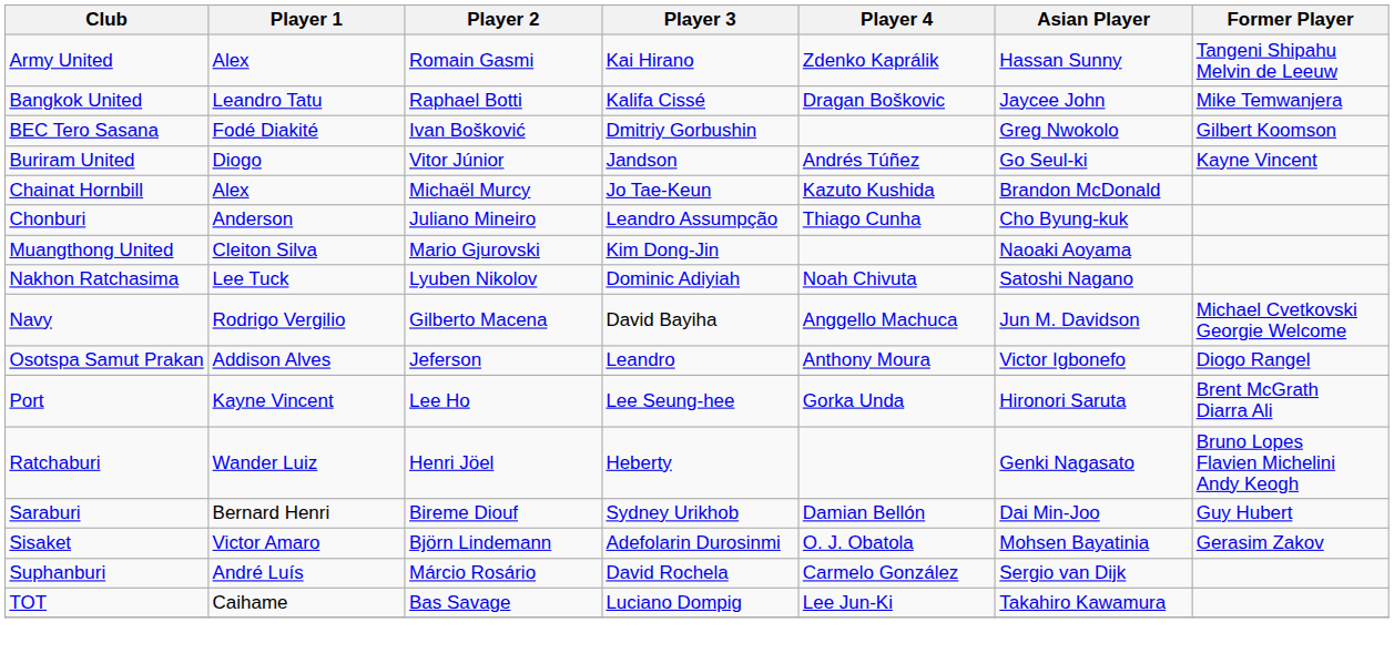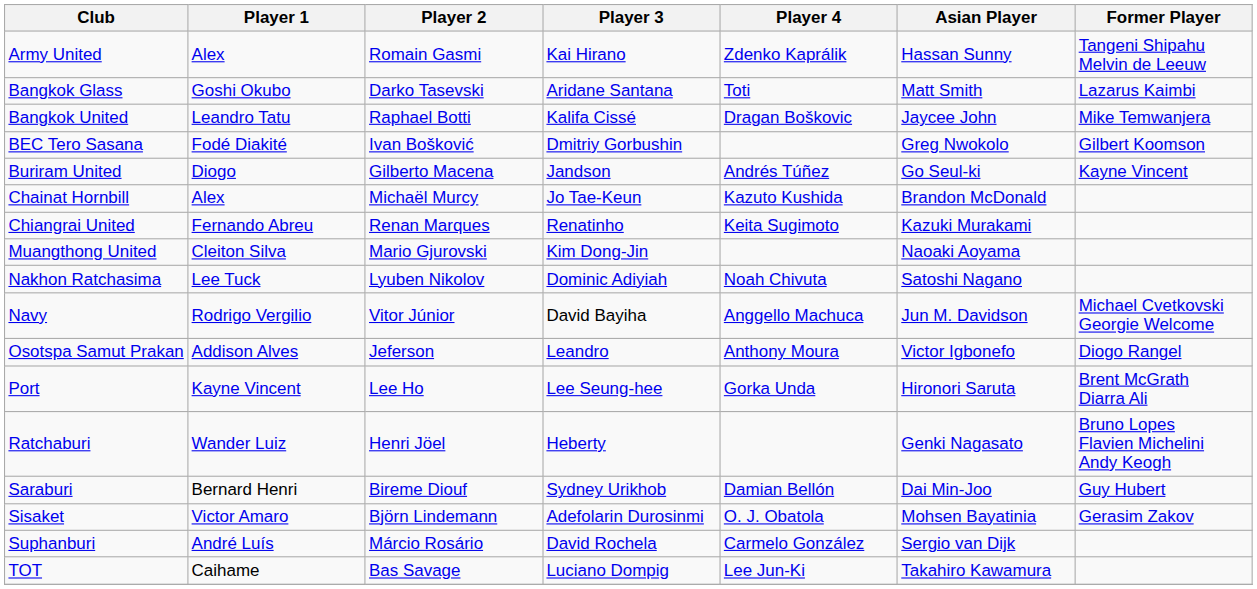+ row: Bangkok Glass | Goshi Okubo | Darko Tasevski | Aridane Santana | Toti | Matt Smith | Lazarus Kaimbi
Buriram United | Player 2: Vitor Júnior -> Gilberto Macena
+ row: Chiangrai United | Fernando Abreu | Renan Marques | Renatinho | Keita Sugimoto | Kazuki Murakami
- row: Chonburi | Anderson | Juliano Mineiro | Leandro Assumpção | Thiago Cunha | Cho Byung-kuk
Navy | Player 2: Gilberto Macena -> Vitor Júnior
